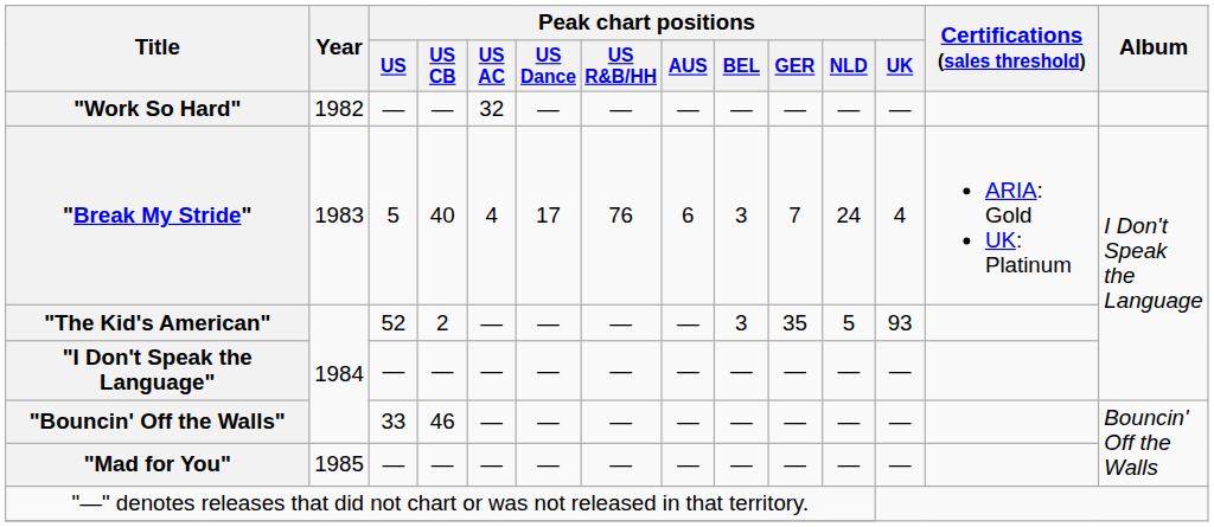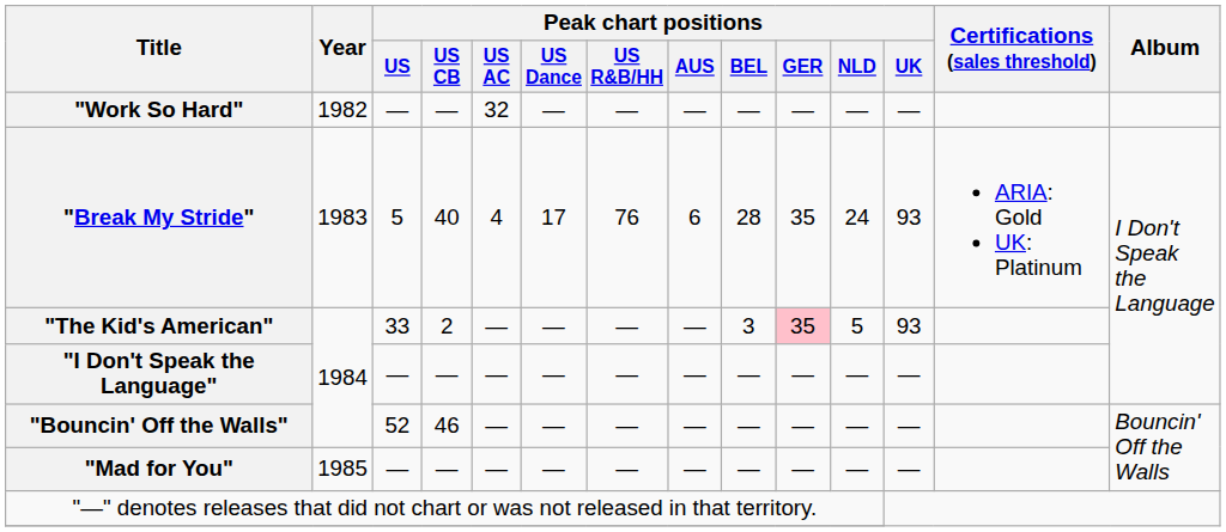"Break My Stride" | Peak chart positions / BEL: 3 -> 28
"Break My Stride" | Peak chart positions / GER: 7 -> 35
"Break My Stride" | Peak chart positions / UK: 4 -> 93
"The Kid's American" | Peak chart positions / US: 52 -> 33
"The Kid's American" | Peak chart positions / GER: no background -> pink background
"Bouncin' Off the Walls" | Peak chart positions / US: 33 -> 52
